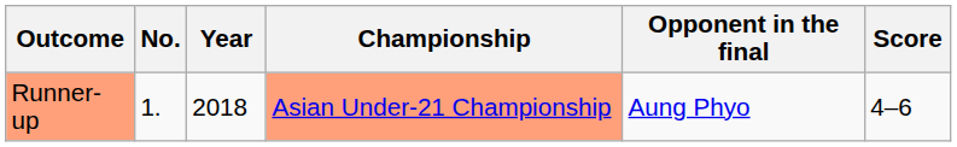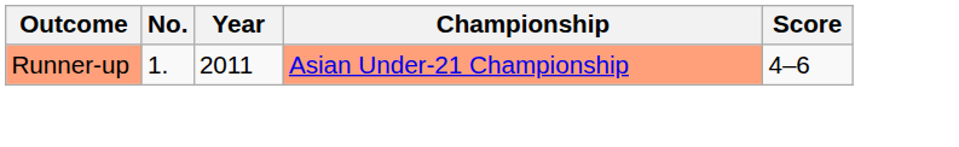- column: Opponent in the final | Aung Phyo
Runner-up | Year: 2018 -> 2011
